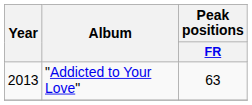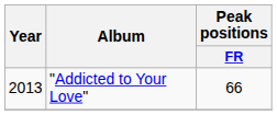"Addicted to Your Love" | Peak positions / FR: 63 -> 66
